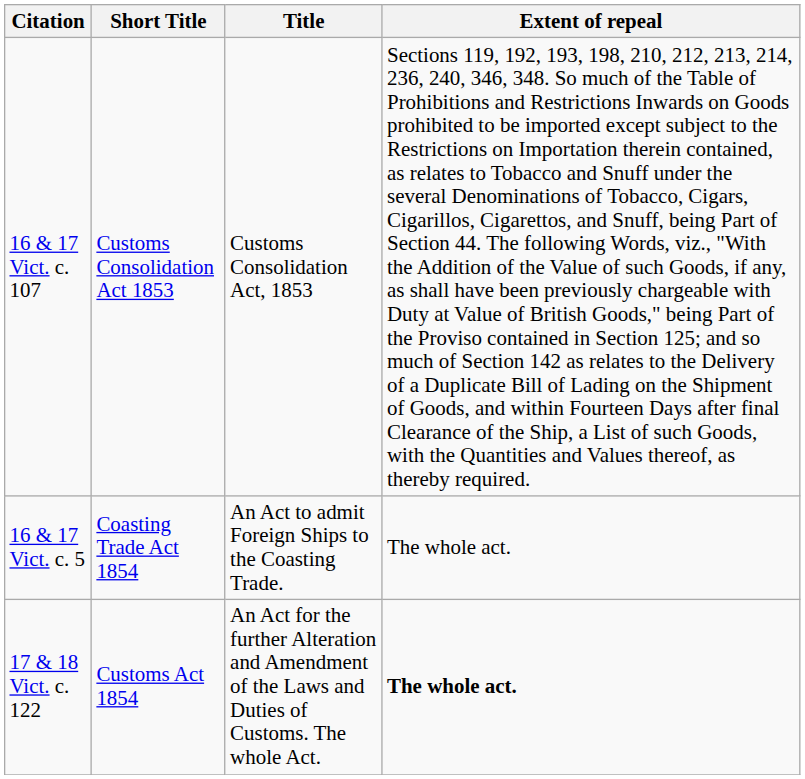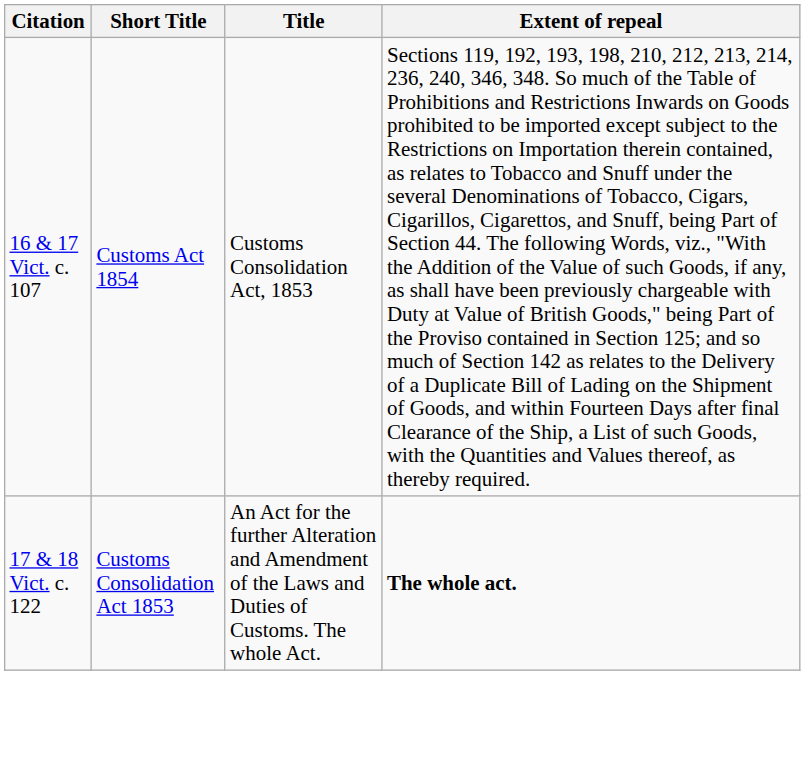16 & 17 Vict. c. 107 | Short Title: Customs Consolidation Act 1853 -> Customs Act 1854
- row: 16 & 17 Vict. c. 5 | Coasting Trade Act 1854 | An Act to admit Foreign Ships to the Coasting Trade. | The whole act.
17 & 18 Vict. c. 122 | Short Title: Customs Act 1854 -> Customs Consolidation Act 1853
